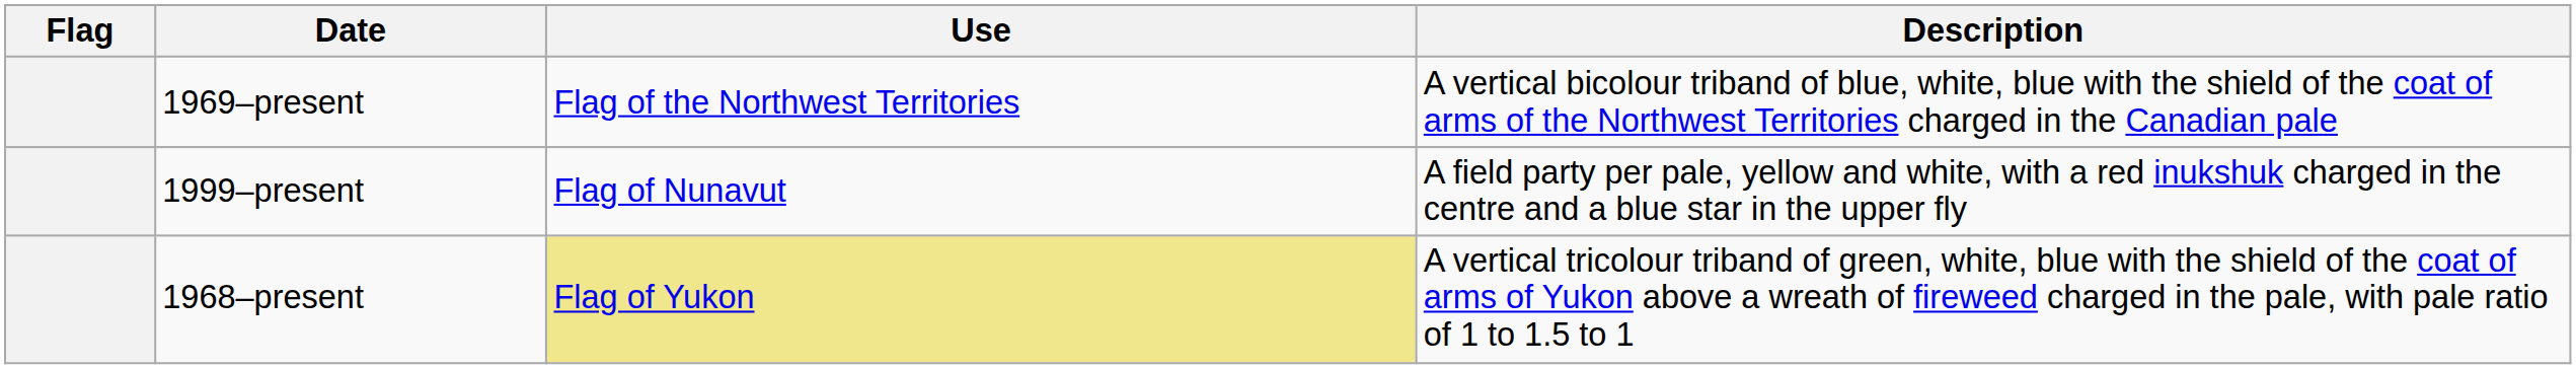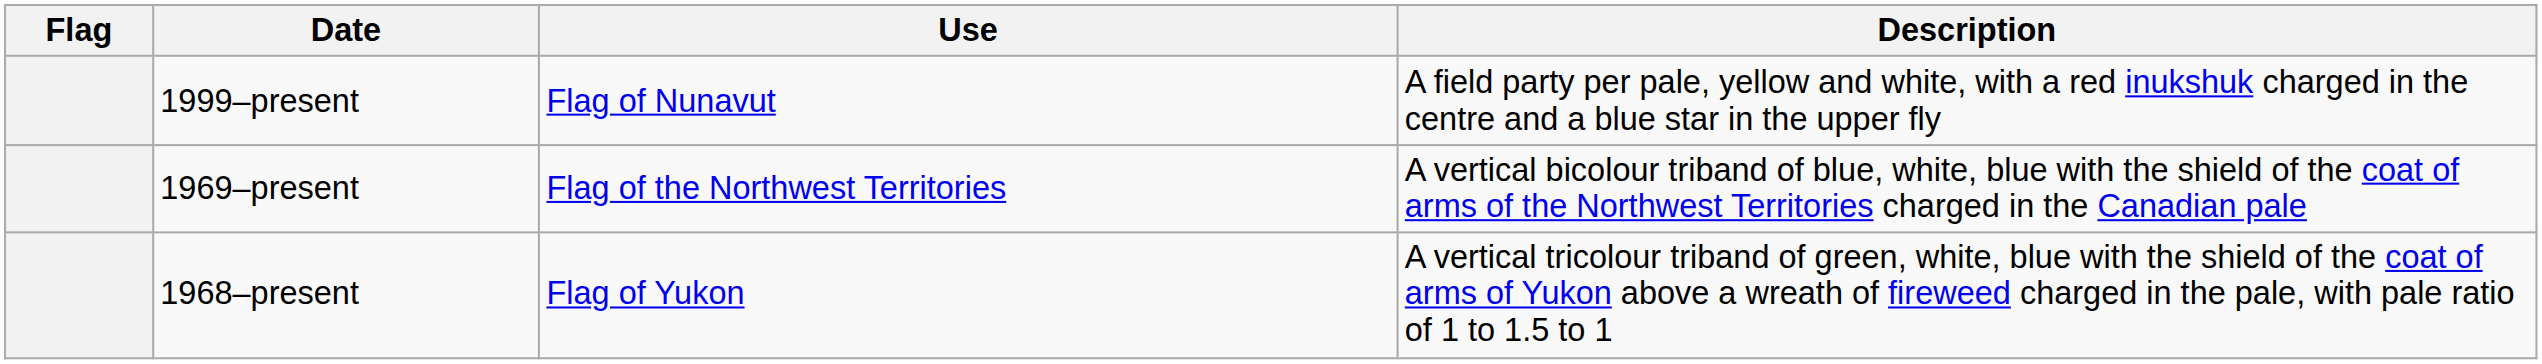rows swapped: 1969–present <-> 1999–present
1968–present | Use: khaki background -> no background
